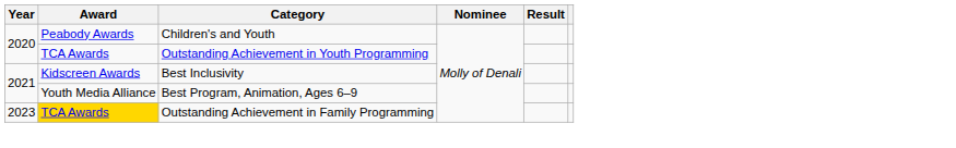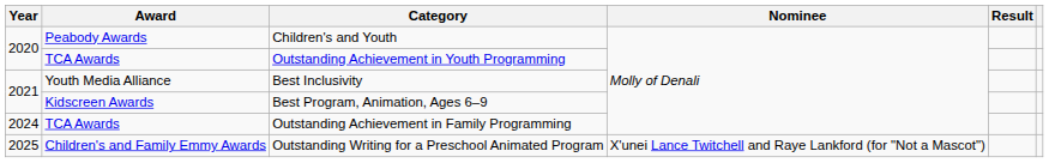Best Inclusivity | Award: Kidscreen Awards -> Youth Media Alliance
Best Program, Animation, Ages 6–9 | Award: Youth Media Alliance -> Kidscreen Awards
Outstanding Achievement in Family Programming | Year: 2023 -> 2024
Outstanding Achievement in Family Programming | Award: gold background -> no background
+ row: 2025 | Children's and Family Emmy Awards | Outstanding Writing for a Preschool Animated Program | X'unei Lance Twitchell and Raye Lankford (for "Not a Mascot")
